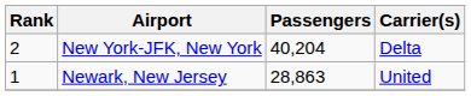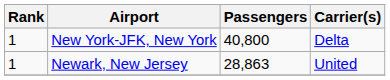New York-JFK, New York | Rank: 2 -> 1
New York-JFK, New York | Passengers: 40,204 -> 40,800
